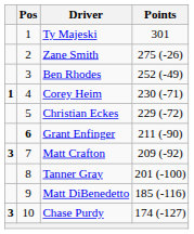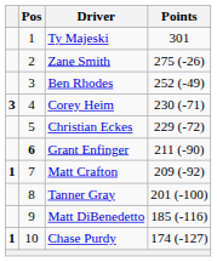Corey Heim | column 1: 1 -> 3
Matt Crafton | column 1: 3 -> 1
Chase Purdy | column 1: 3 -> 1
